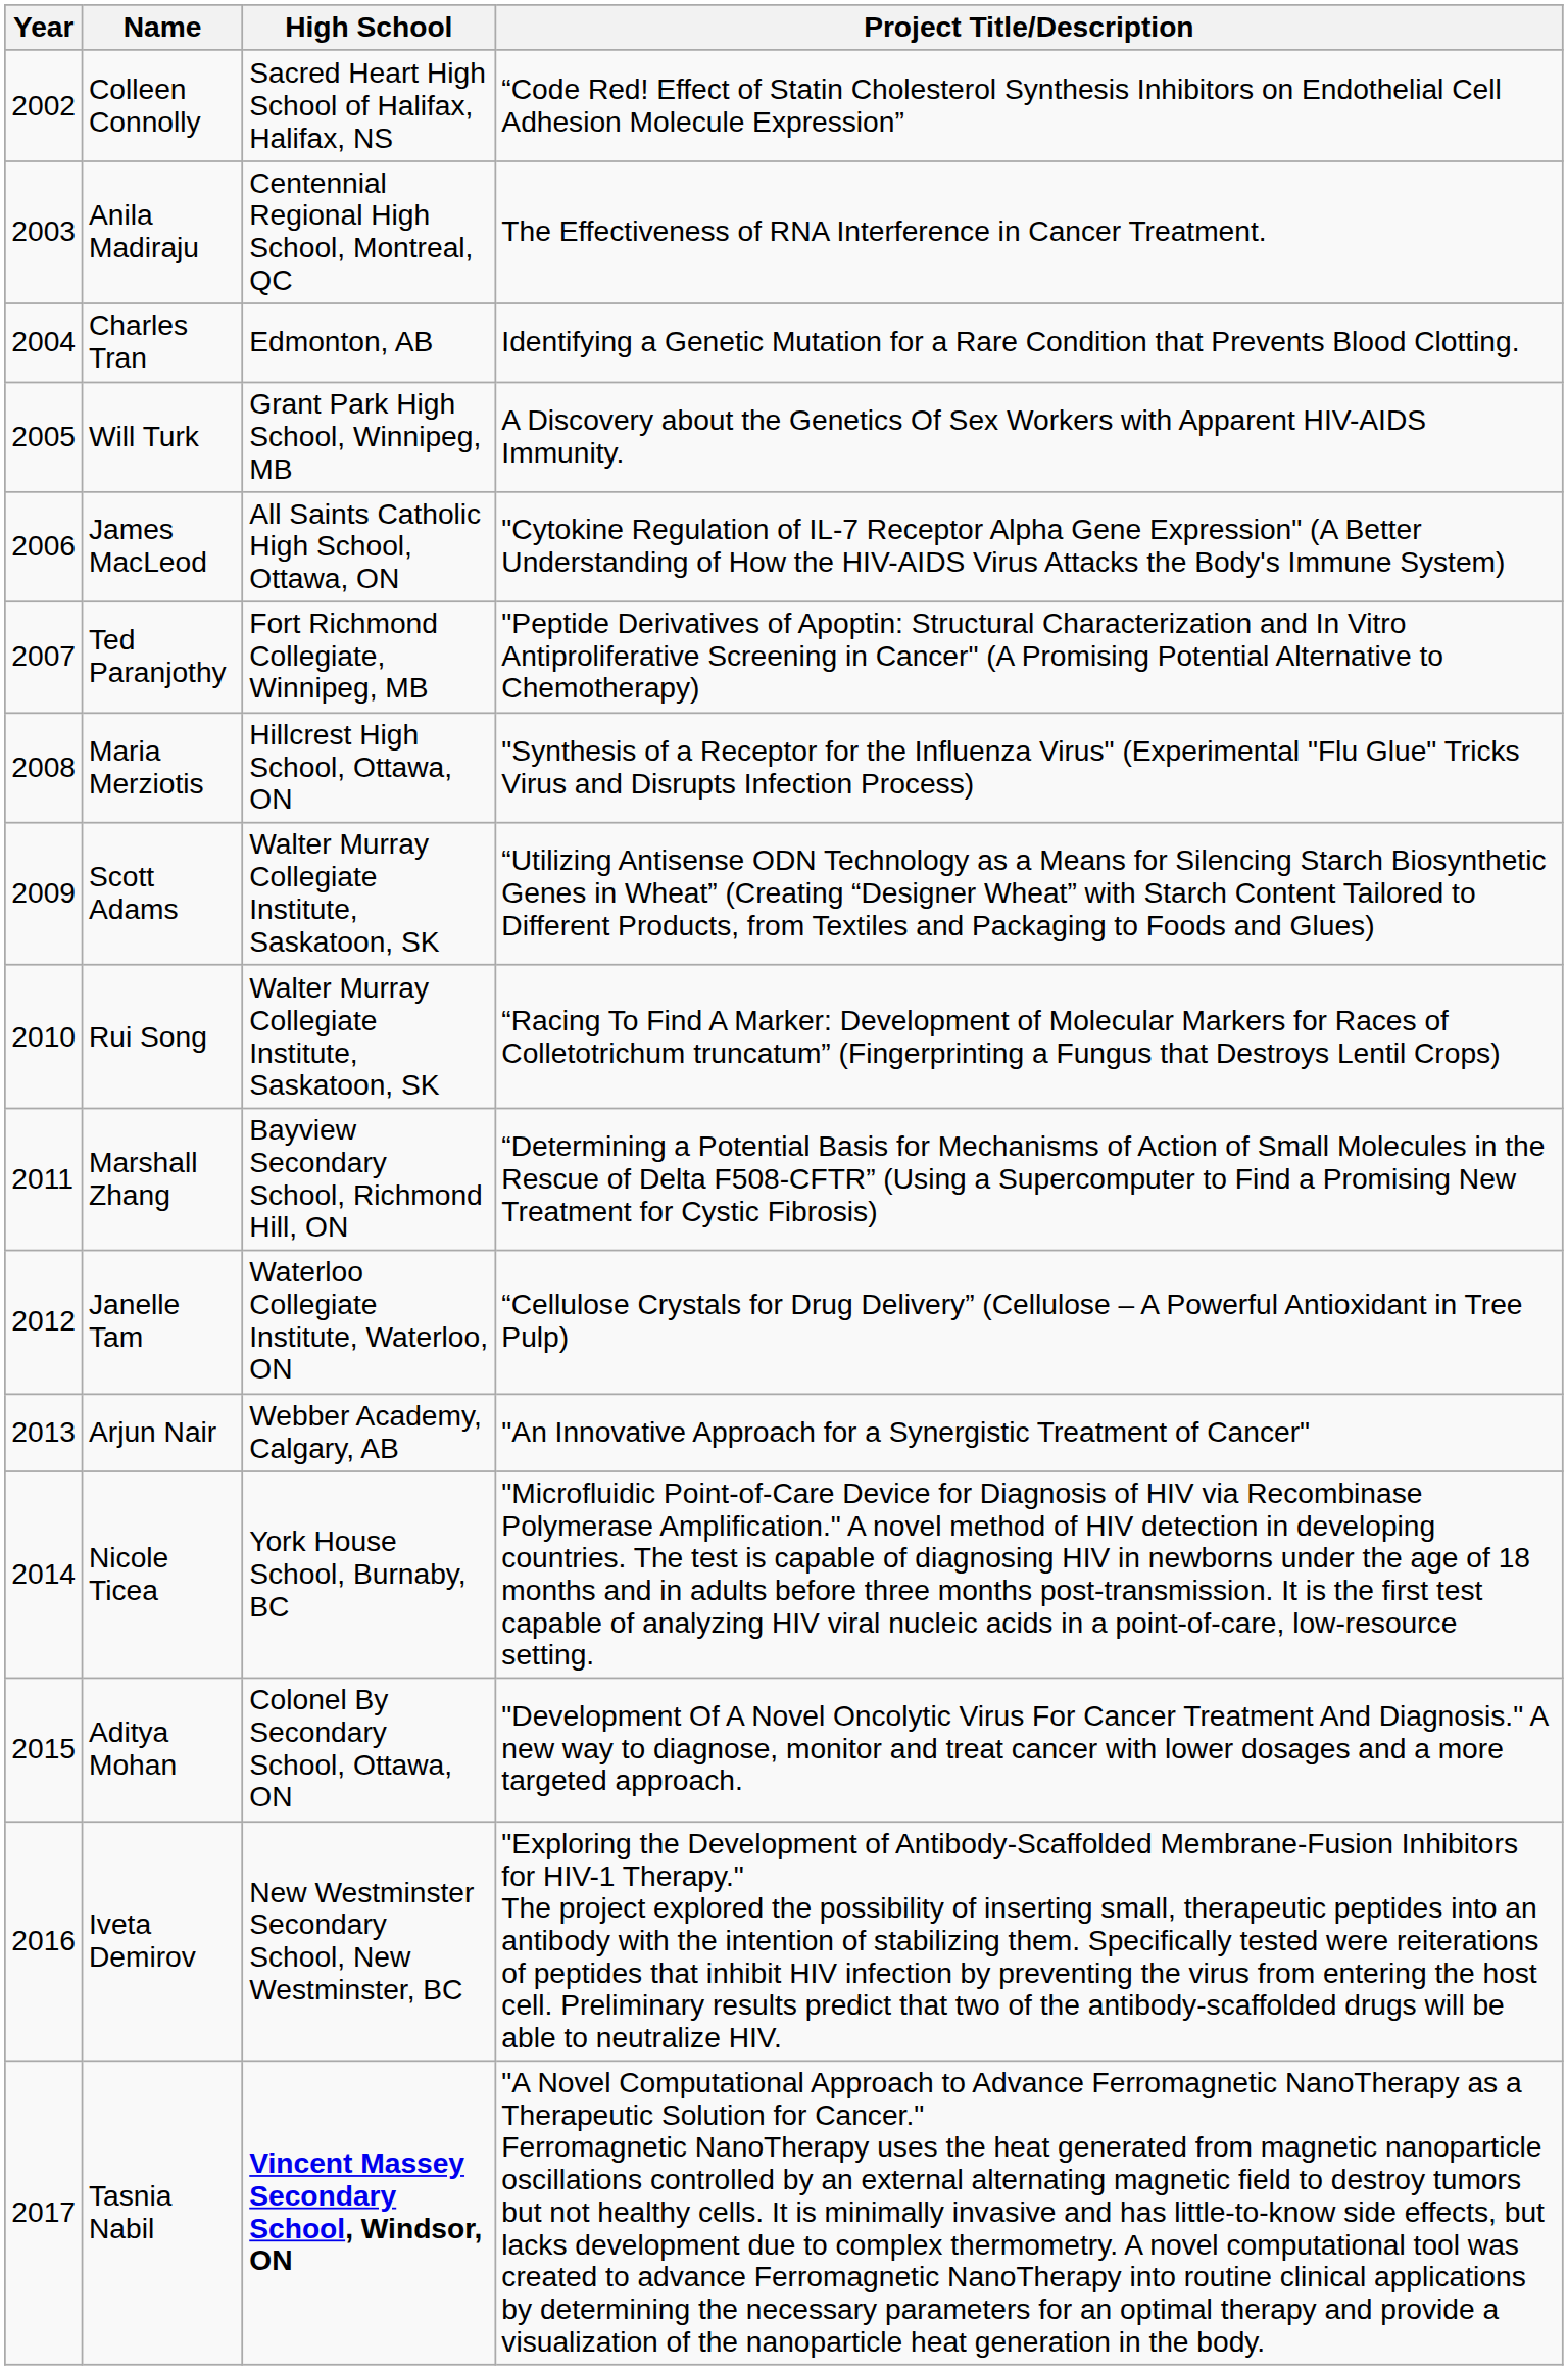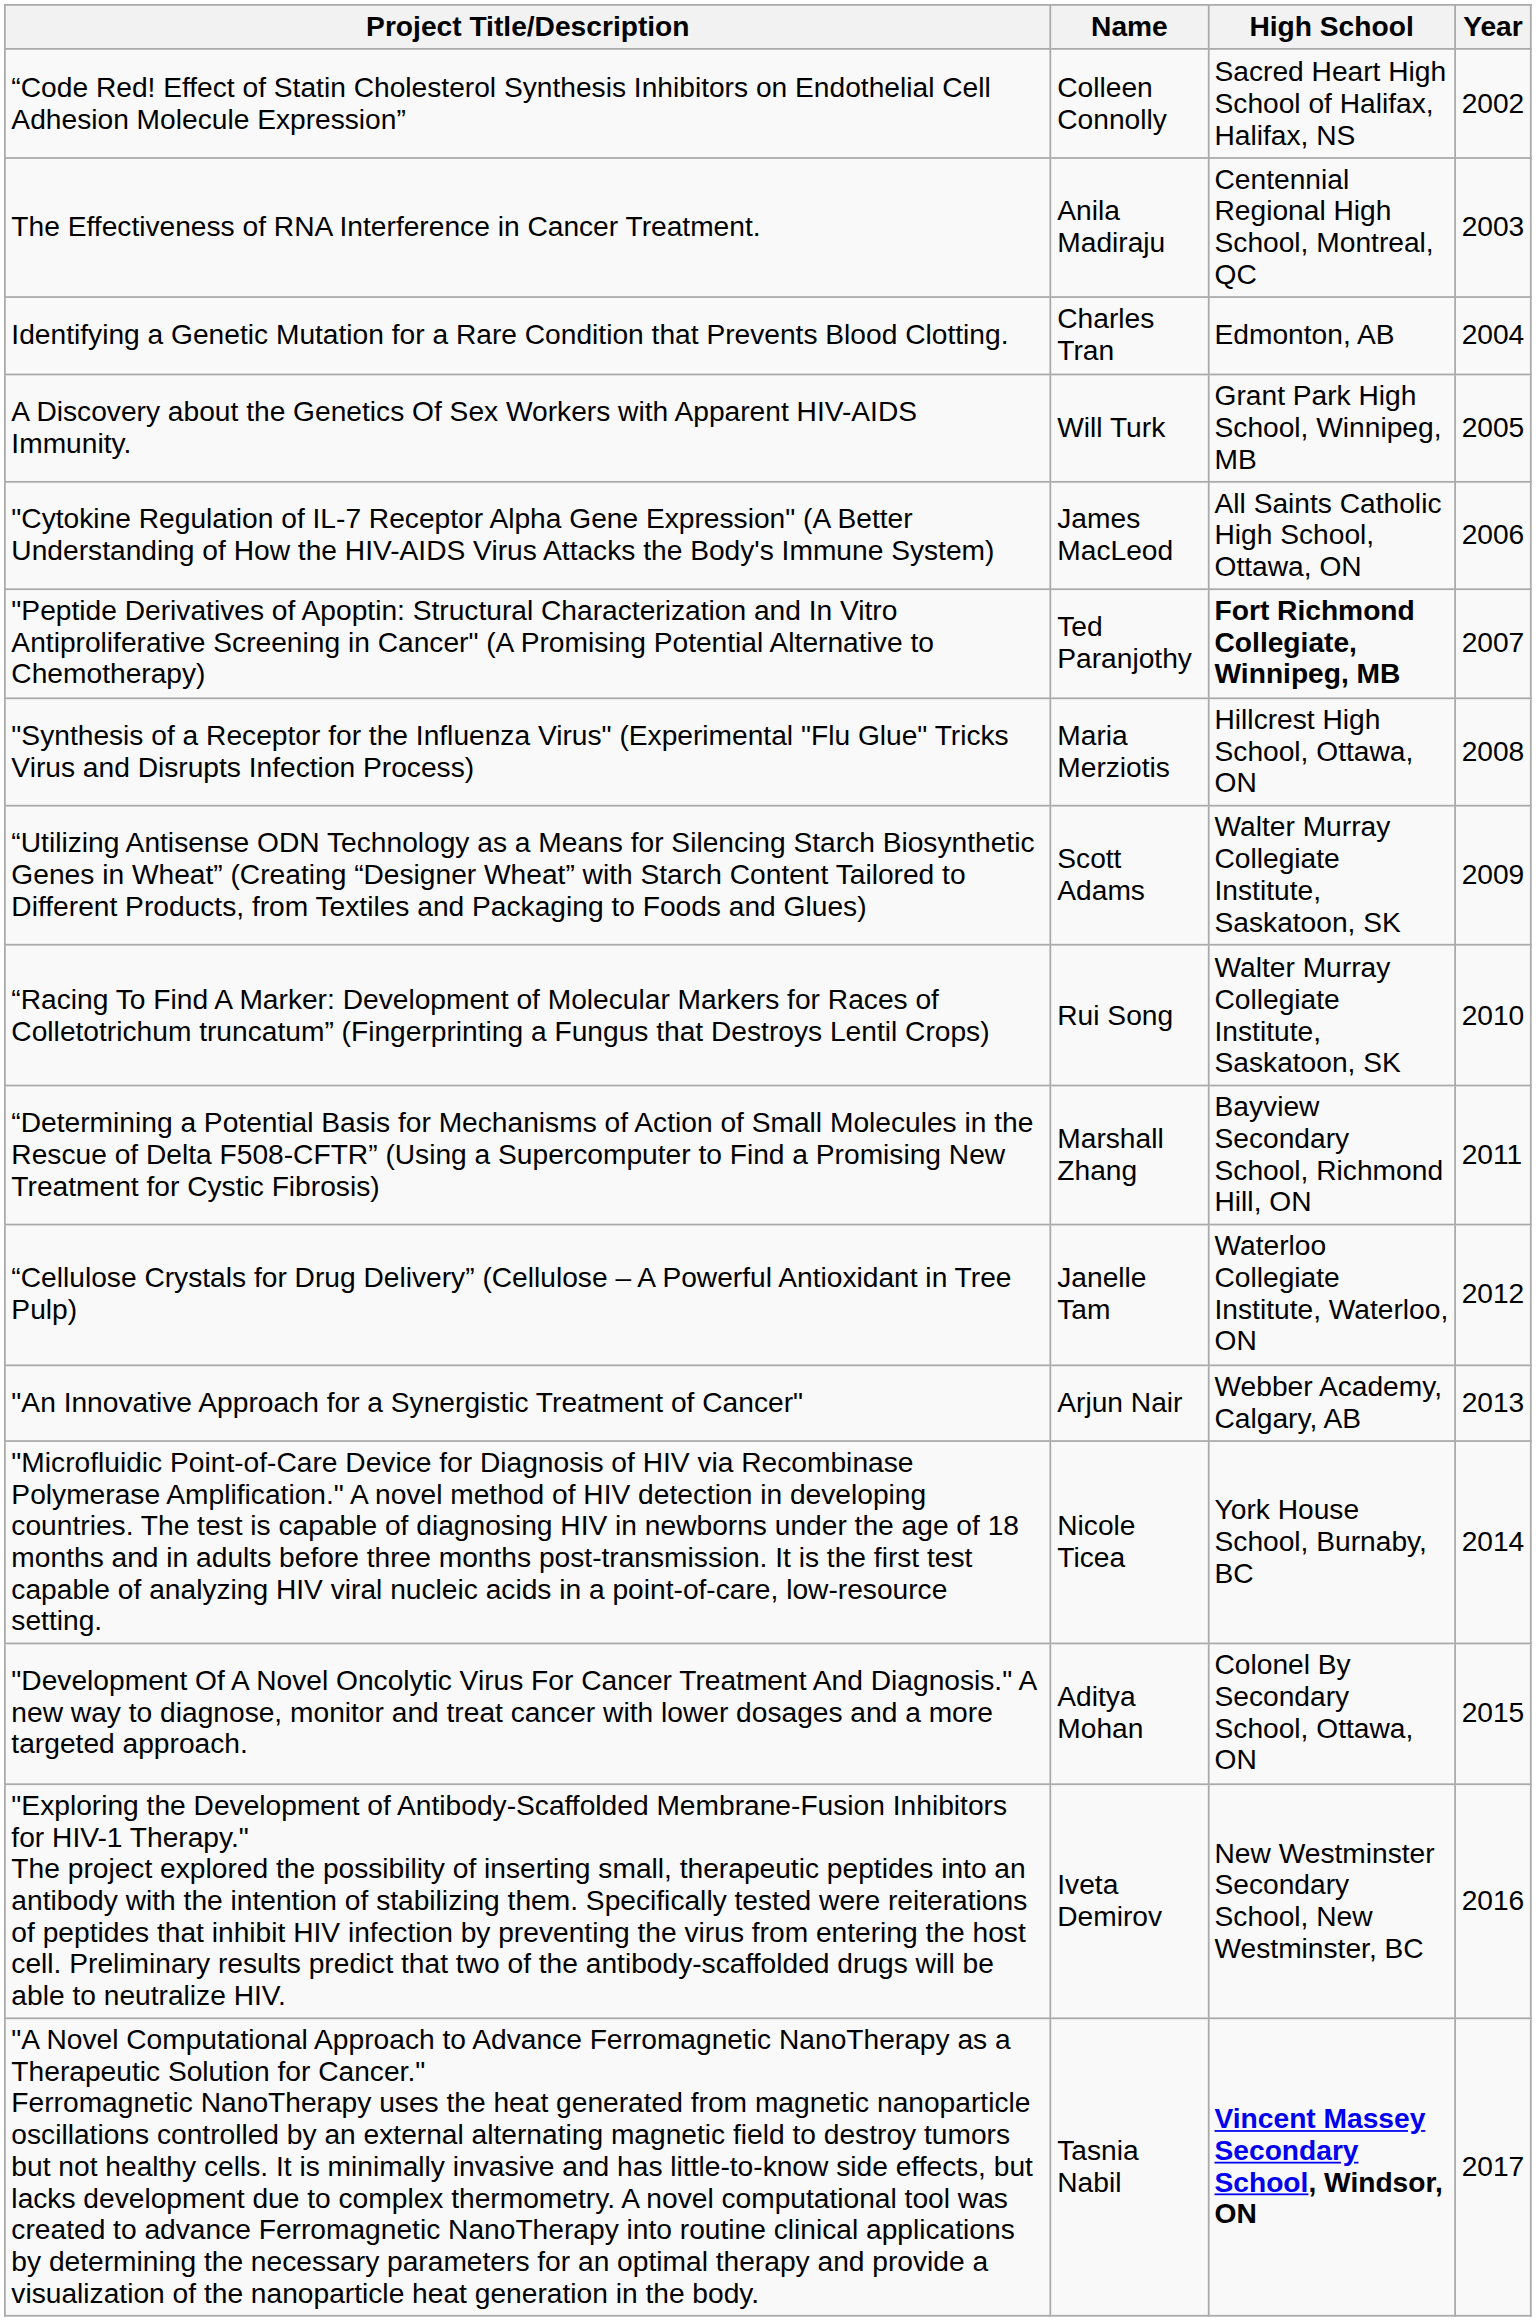columns swapped: Year <-> Project Title/Description
Ted Paranjothy | High School: normal -> bold
